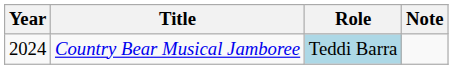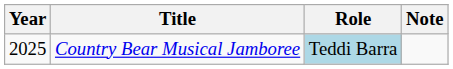Country Bear Musical Jamboree | Year: 2024 -> 2025
